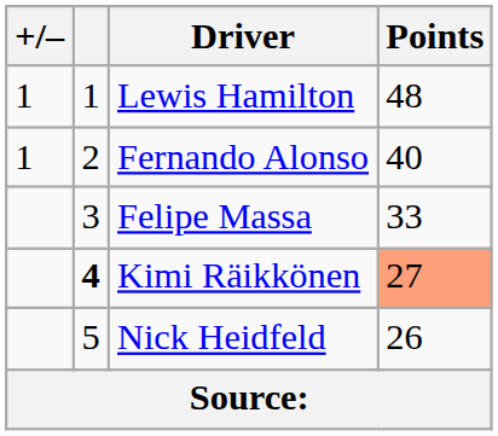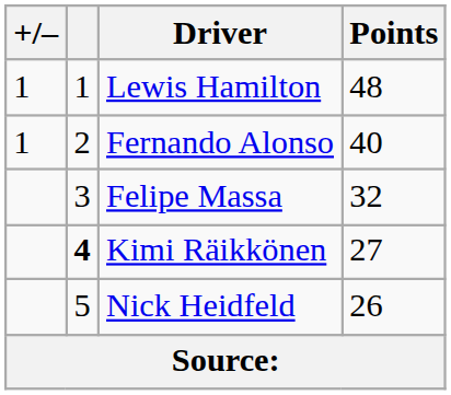Felipe Massa | Points: 33 -> 32
Kimi Räikkönen | Points: lightsalmon background -> no background
